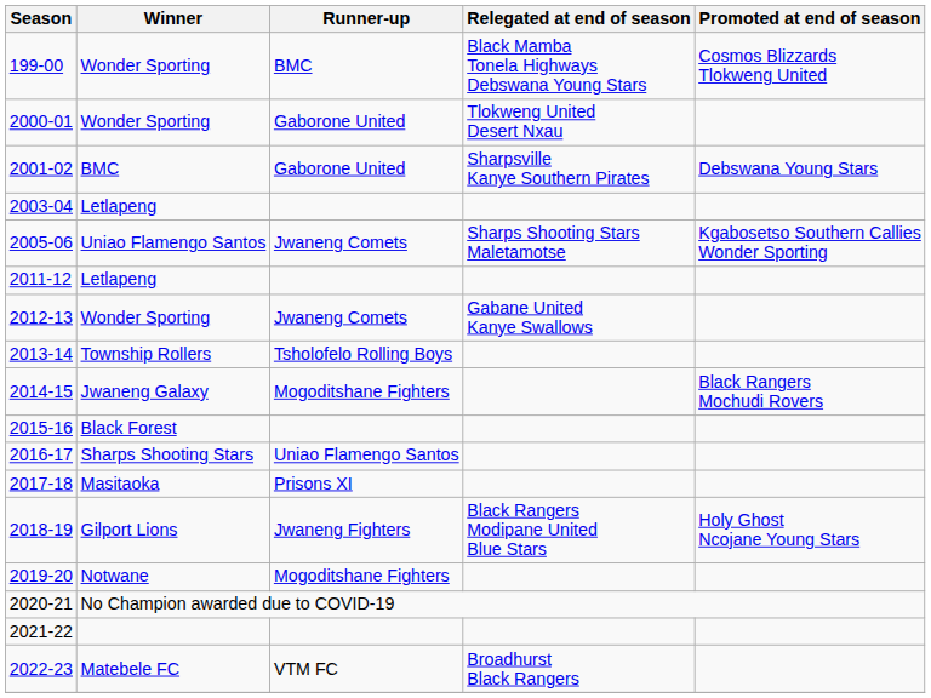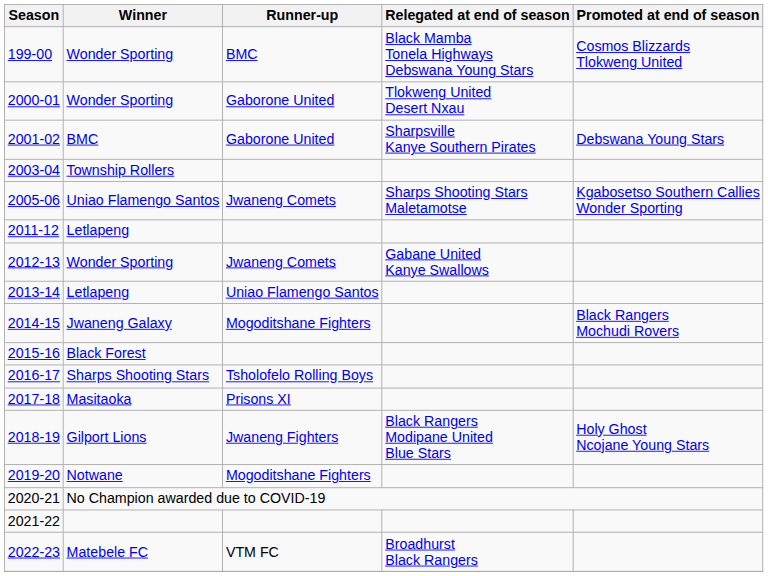2003-04 | Winner: Letlapeng -> Township Rollers
2013-14 | Winner: Township Rollers -> Letlapeng
2013-14 | Runner-up: Tsholofelo Rolling Boys -> Uniao Flamengo Santos
2016-17 | Runner-up: Uniao Flamengo Santos -> Tsholofelo Rolling Boys
